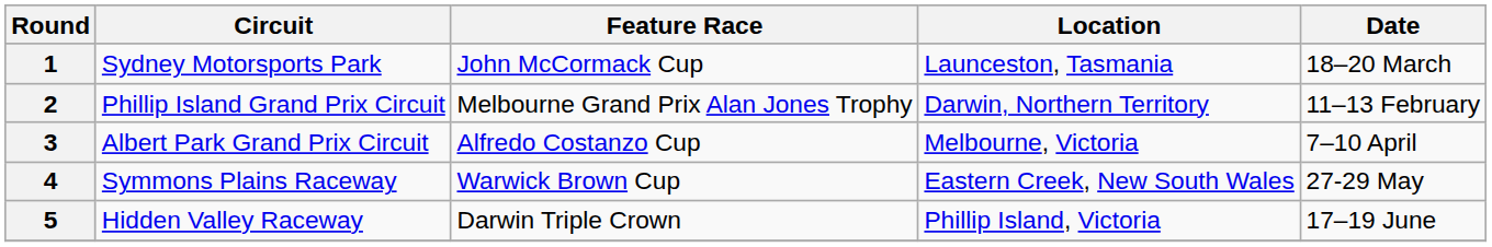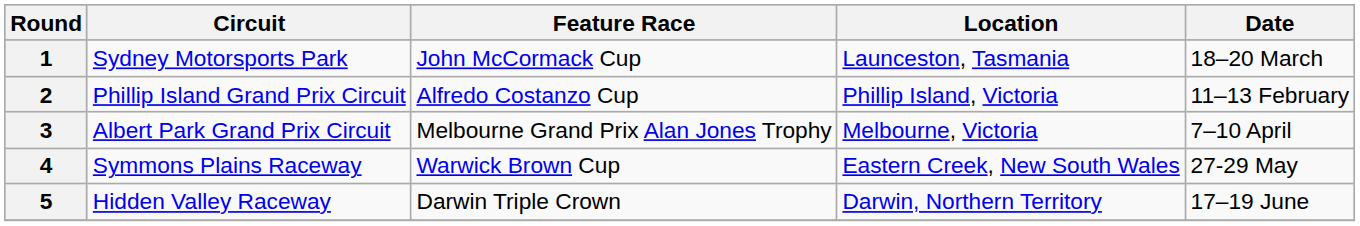2 | Feature Race: Melbourne Grand Prix Alan Jones Trophy -> Alfredo Costanzo Cup
2 | Location: Darwin, Northern Territory -> Phillip Island, Victoria
3 | Feature Race: Alfredo Costanzo Cup -> Melbourne Grand Prix Alan Jones Trophy
5 | Location: Phillip Island, Victoria -> Darwin, Northern Territory
